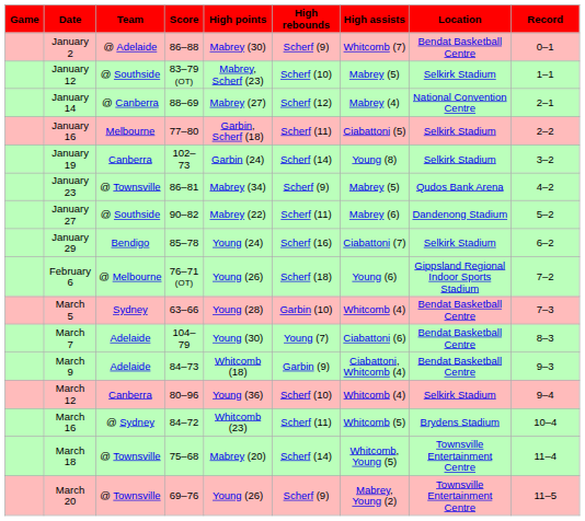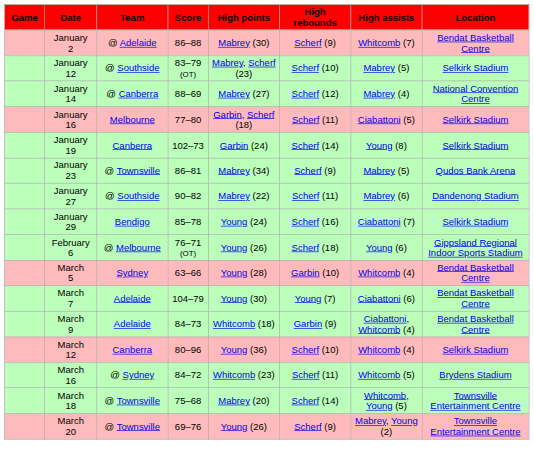- column: Record | 0–1 | 1–1 | 2–1 | 2–2 | 3–2 | 4–2 | 5–2 | 6–2 | 7–2 | 7–3 | 8–3 | 9–3 | 9–4 | 10–4 | 11–4 | 11–5
